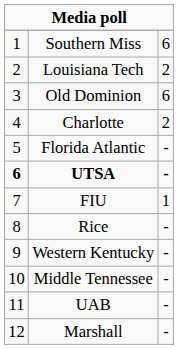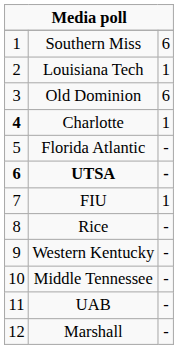Louisiana Tech | column 3: 2 -> 1
Charlotte | column 1: normal -> bold
Charlotte | column 3: 2 -> 1
